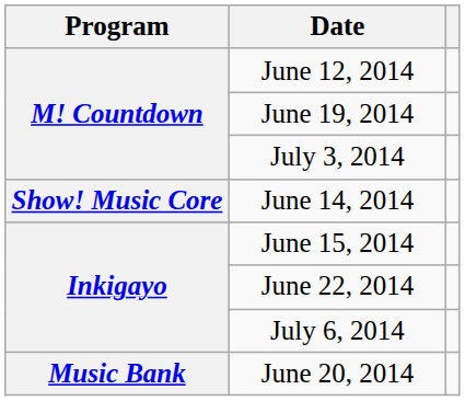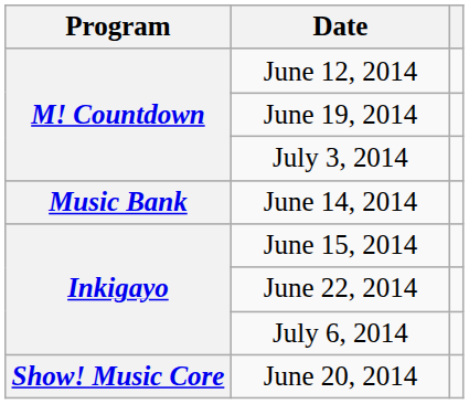June 14, 2014 | Program: Show! Music Core -> Music Bank
June 20, 2014 | Program: Music Bank -> Show! Music Core
